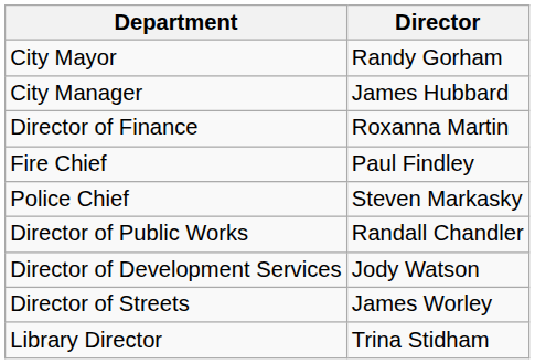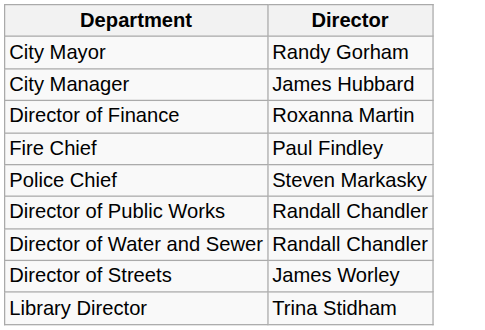+ row: Director of Water and Sewer | Randall Chandler
- row: Director of Development Services | Jody Watson
